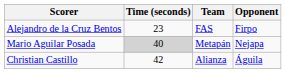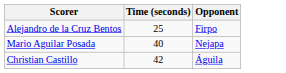- column: Team | FAS | Metapán | Alianza
Alejandro de la Cruz Bentos | Time (seconds): 23 -> 25
Mario Aguilar Posada | Time (seconds): lightgrey background -> no background
